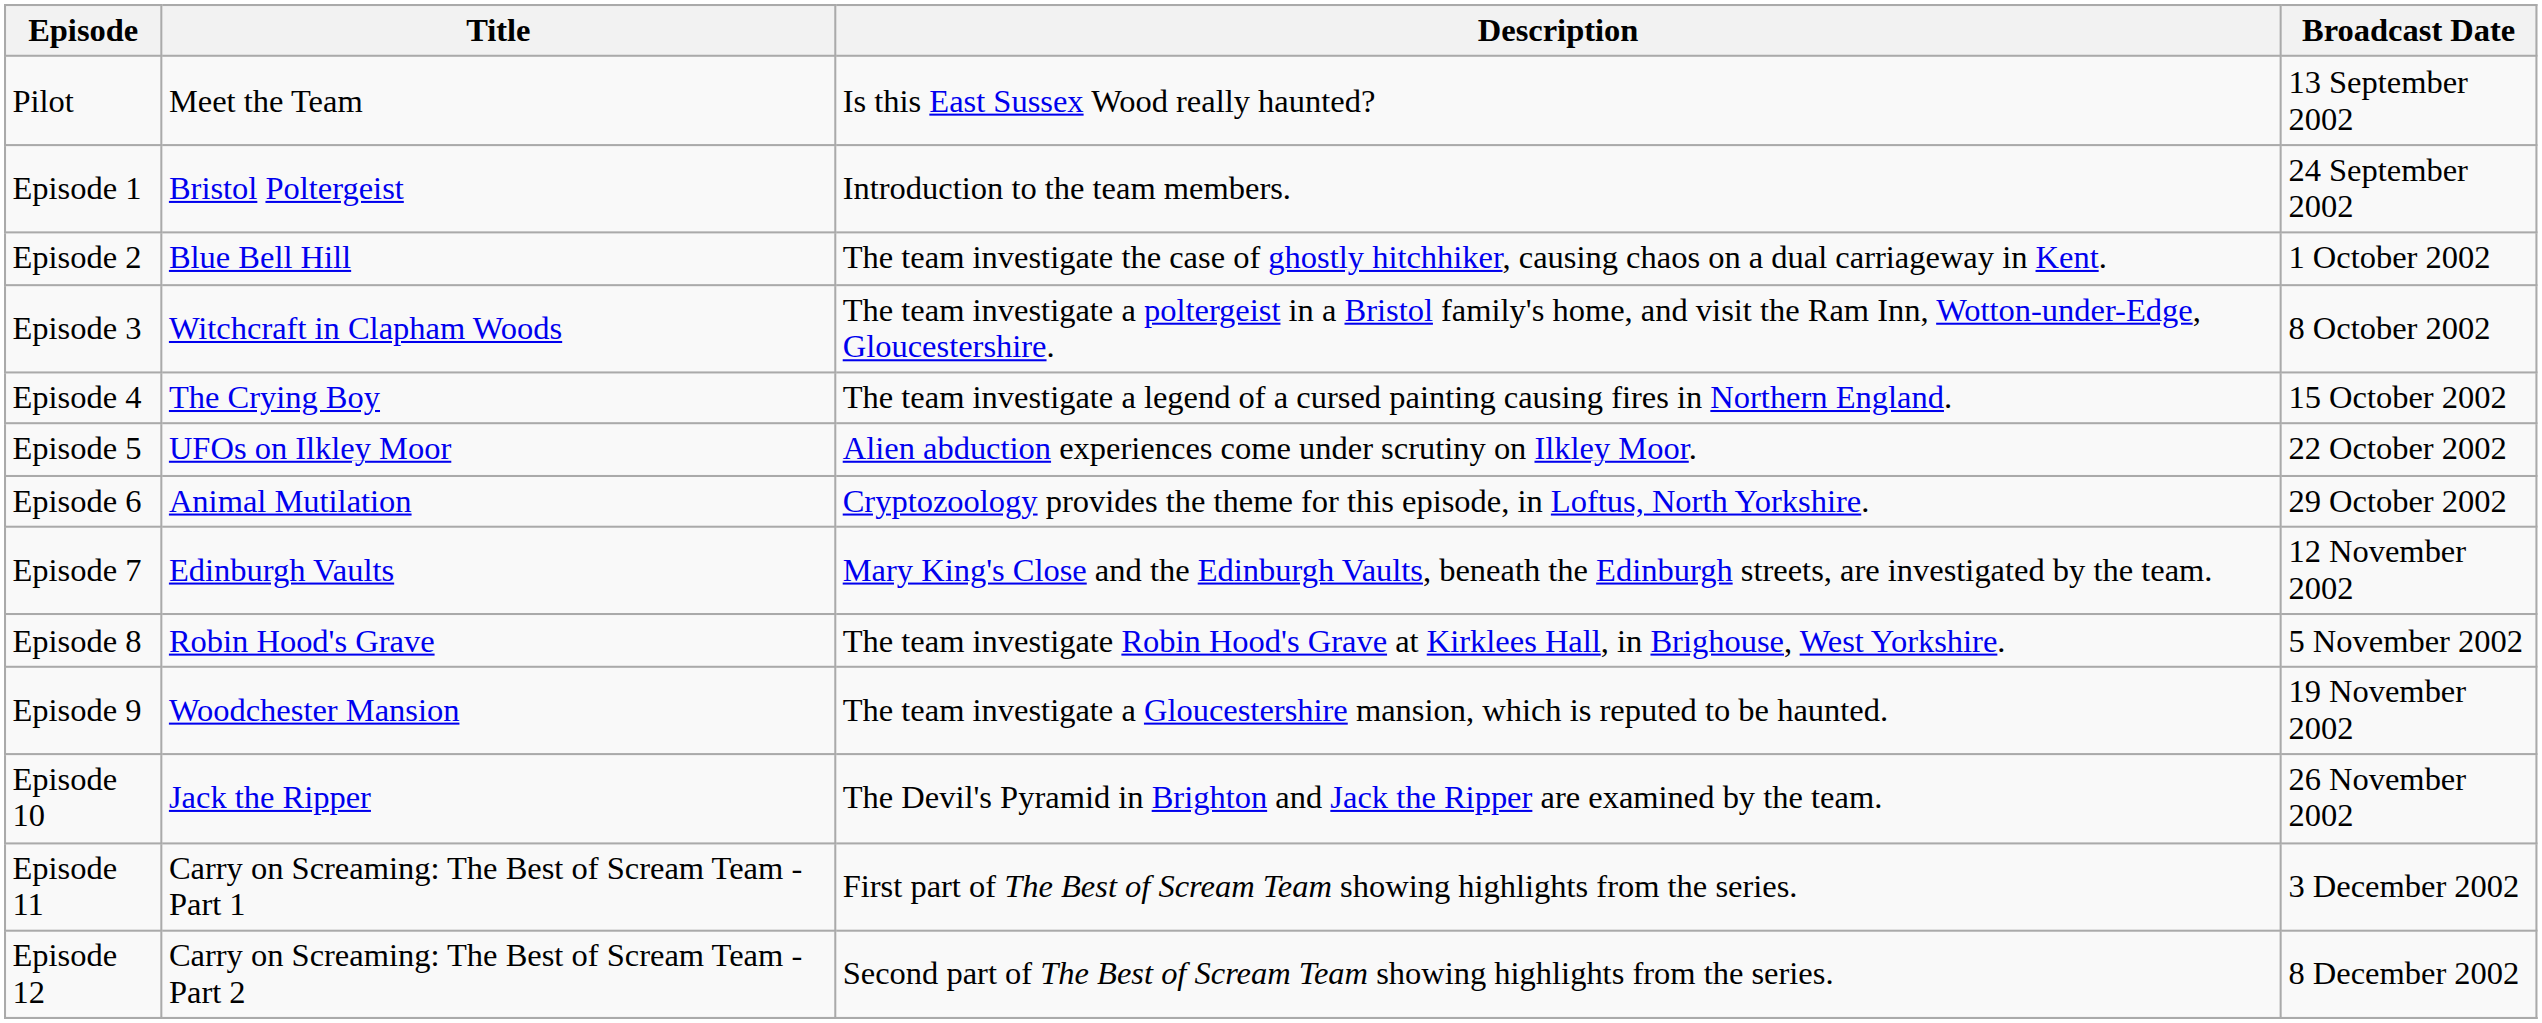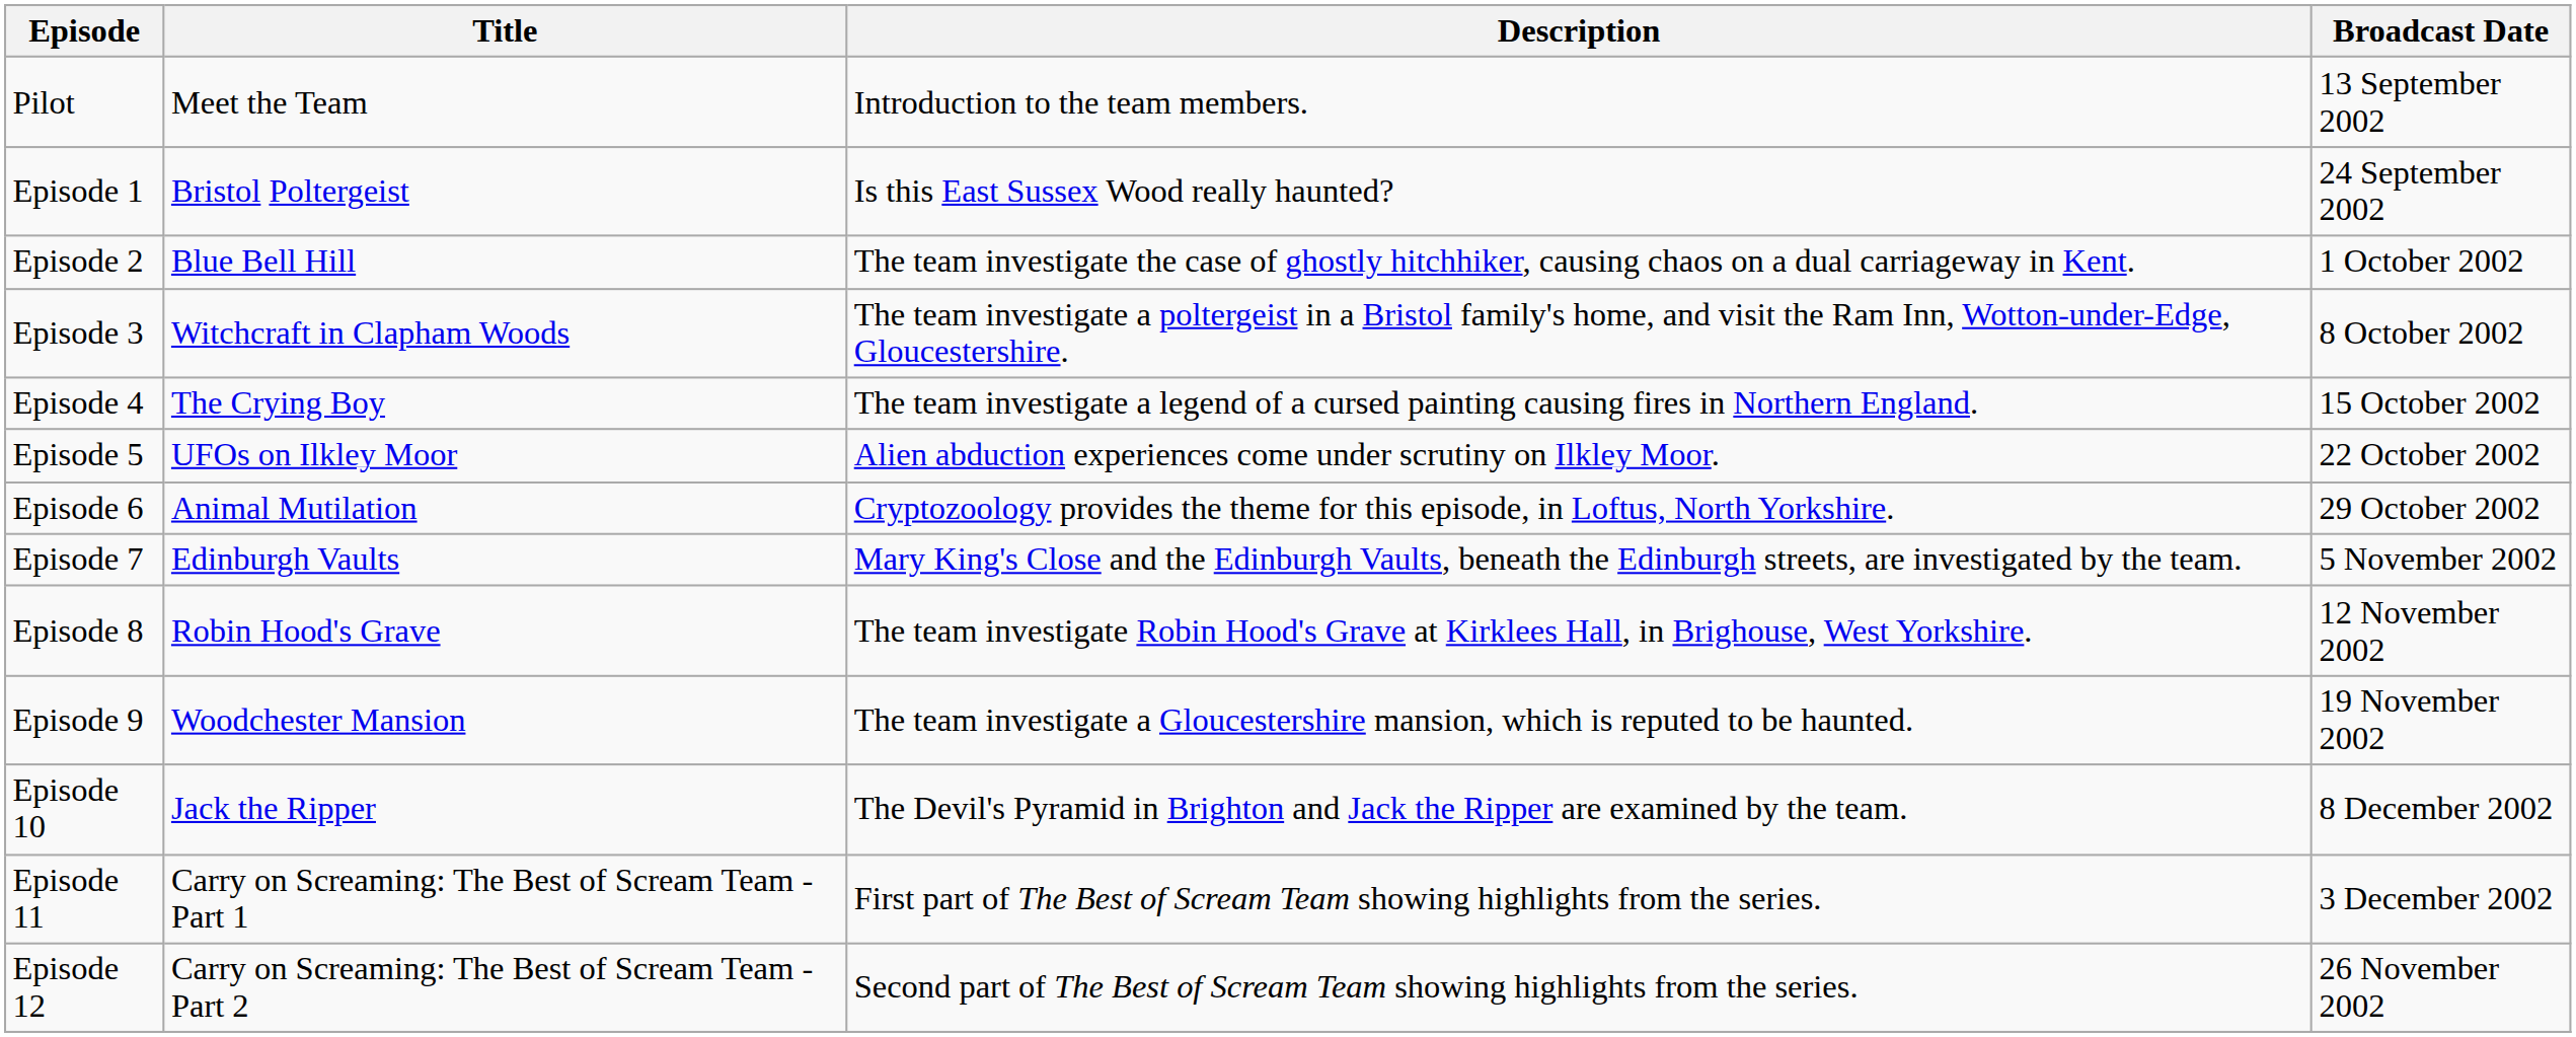Pilot | Description: Is this East Sussex Wood really haunted? -> Introduction to the team members.
Episode 1 | Description: Introduction to the team members. -> Is this East Sussex Wood really haunted?
Episode 7 | Broadcast Date: 12 November 2002 -> 5 November 2002
Episode 8 | Broadcast Date: 5 November 2002 -> 12 November 2002
Episode 10 | Broadcast Date: 26 November 2002 -> 8 December 2002
Episode 12 | Broadcast Date: 8 December 2002 -> 26 November 2002
